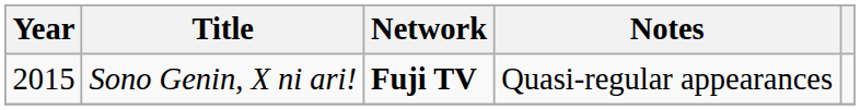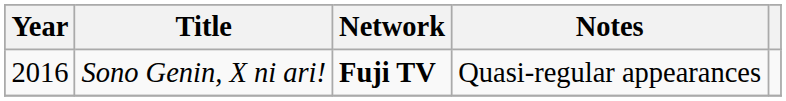Sono Genin, X ni ari! | Year: 2015 -> 2016
